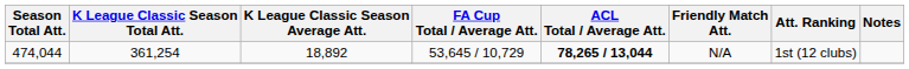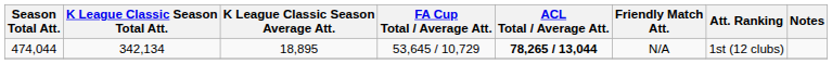474,044 | K League Classic Season Total Att.: 361,254 -> 342,134
474,044 | K League Classic Season Average Att.: 18,892 -> 18,895
